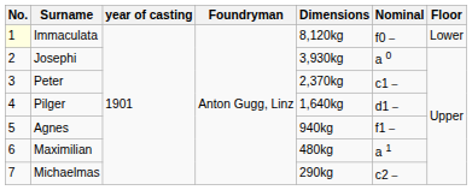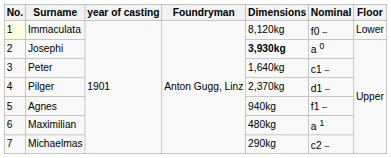Josephi | Dimensions: normal -> bold
Peter | Dimensions: 2,370kg -> 1,640kg
Pilger | Dimensions: 1,640kg -> 2,370kg
